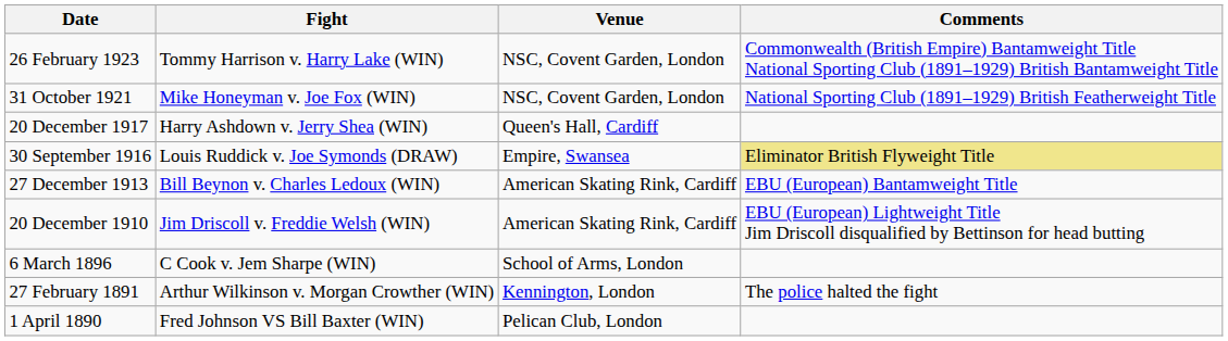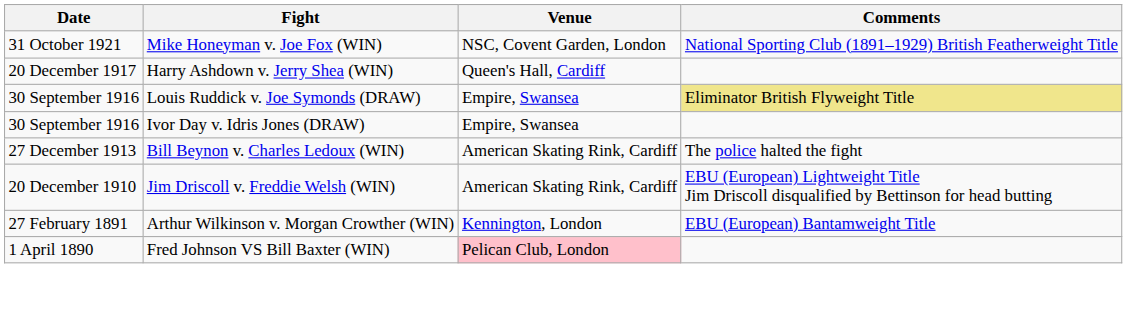- row: 26 February 1923 | Tommy Harrison v. Harry Lake (WIN) | NSC, Covent Garden, London | Commonwealth (British Empire) Bantamweight Title National Sporting Club (1891–1929) British Bantamweight Title
+ row: 30 September 1916 | Ivor Day v. Idris Jones (DRAW) | Empire, Swansea
Bill Beynon v. Charles Ledoux (WIN) | Comments: EBU (European) Bantamweight Title -> The police halted the fight
- row: 6 March 1896 | C Cook v. Jem Sharpe (WIN) | School of Arms, London
Arthur Wilkinson v. Morgan Crowther (WIN) | Comments: The police halted the fight -> EBU (European) Bantamweight Title
Fred Johnson VS Bill Baxter (WIN) | Venue: no background -> pink background
